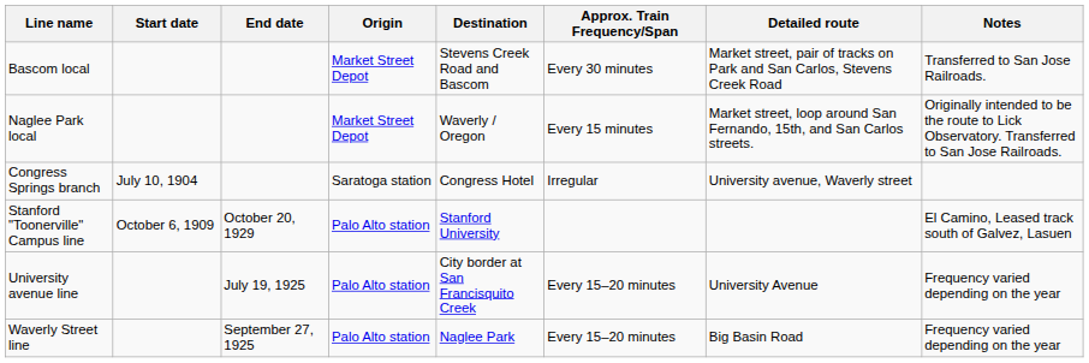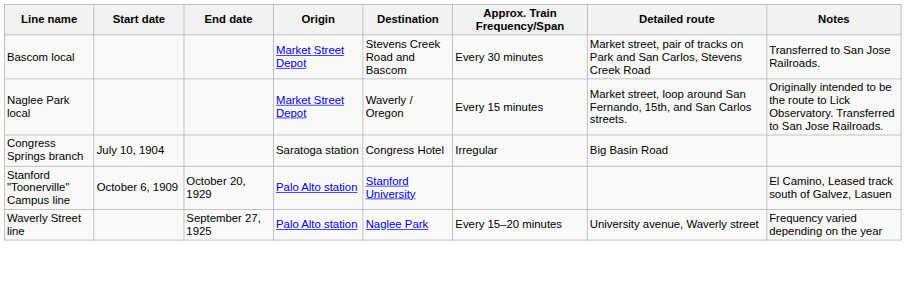Congress Springs branch | Detailed route: University avenue, Waverly street -> Big Basin Road
- row: University avenue line | July 19, 1925 | Palo Alto station | City border at San Francisquito Creek | Every 15–20 minutes | University Avenue | Frequency varied depending on the year
Waverly Street line | Detailed route: Big Basin Road -> University avenue, Waverly street
